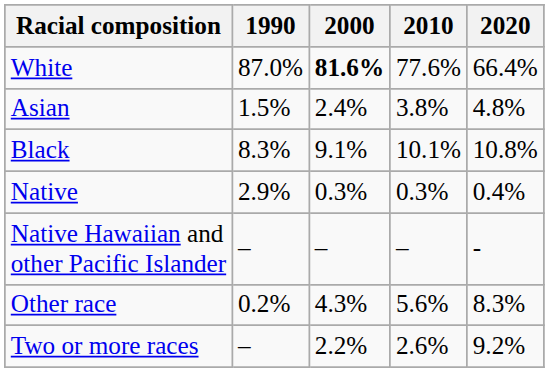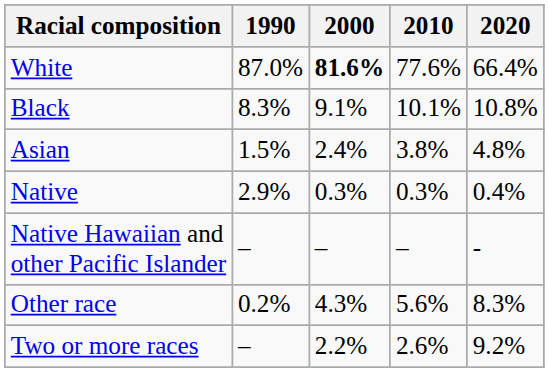rows swapped: Black <-> Asian
